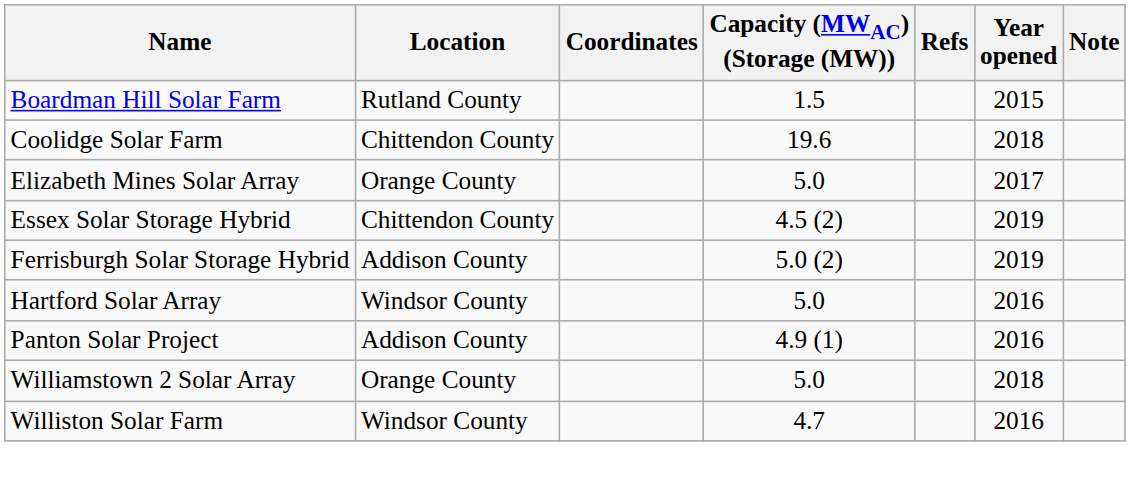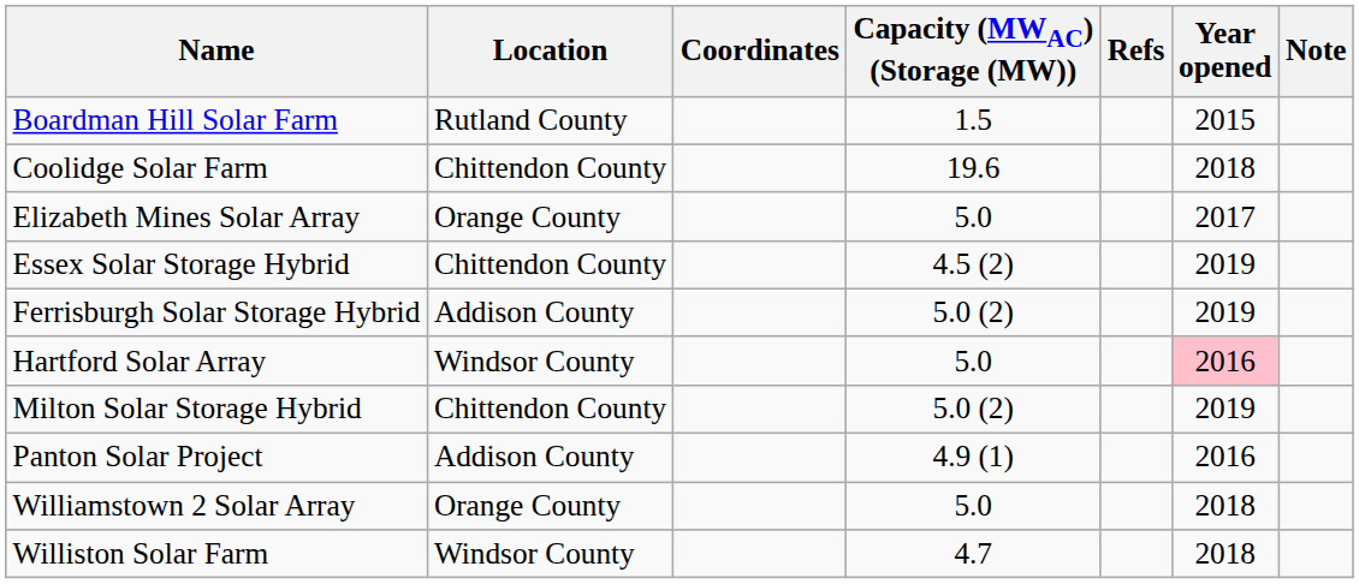Hartford Solar Array | Year opened: no background -> pink background
+ row: Milton Solar Storage Hybrid | Chittendon County | 5.0 (2) | 2019
Williston Solar Farm | Year opened: 2016 -> 2018
